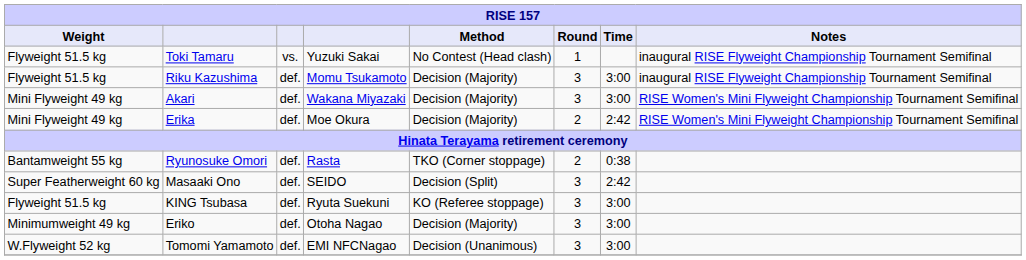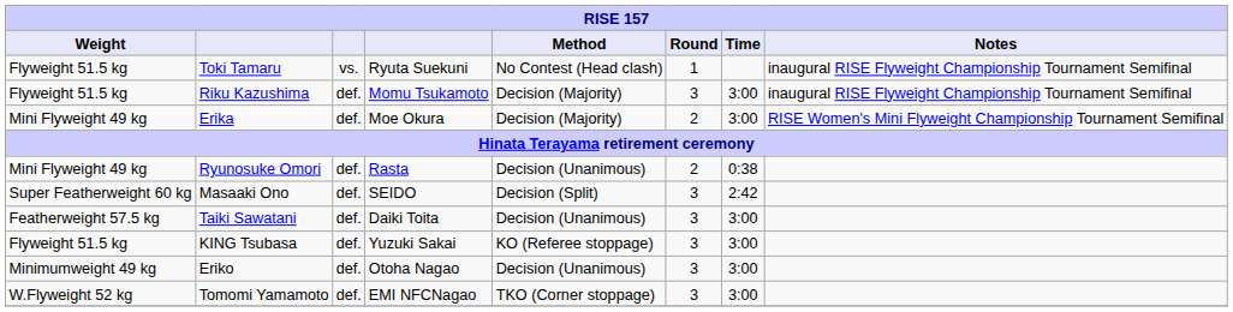Toki Tamaru | column 4: Yuzuki Sakai -> Ryuta Suekuni
- row: Mini Flyweight 49 kg | Akari | def. | Wakana Miyazaki | Decision (Majority) | 3 | 3:00 | RISE Women's Mini Flyweight Championship Tournament Semifinal
Erika | Time: 2:42 -> 3:00
Ryunosuke Omori | Weight: Bantamweight 55 kg -> Mini Flyweight 49 kg
Ryunosuke Omori | Method: TKO (Corner stoppage) -> Decision (Unanimous)
+ row: Featherweight 57.5 kg | Taiki Sawatani | def. | Daiki Toita | Decision (Unanimous) | 3 | 3:00
KING Tsubasa | column 4: Ryuta Suekuni -> Yuzuki Sakai
Eriko | Method: Decision (Majority) -> Decision (Unanimous)
Tomomi Yamamoto | Method: Decision (Unanimous) -> TKO (Corner stoppage)
